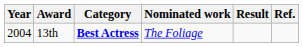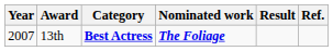13th | Year: 2004 -> 2007
13th | Nominated work: normal -> bold
